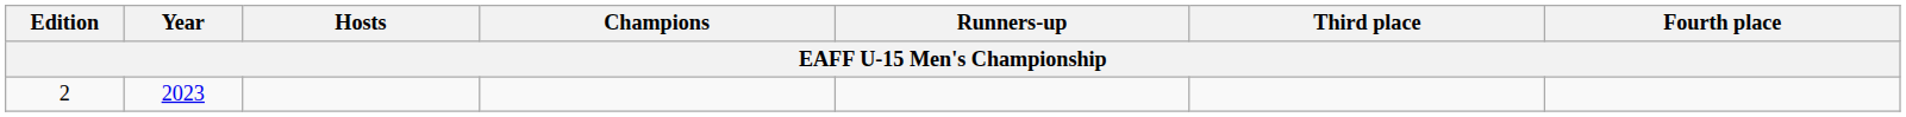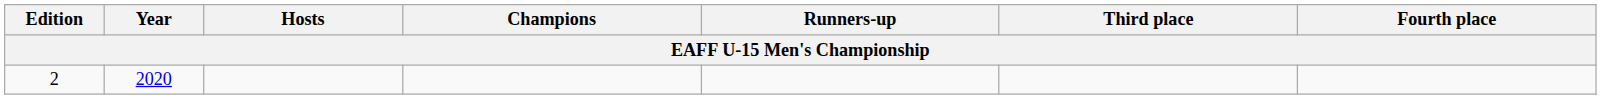2 | Year: 2023 -> 2020
